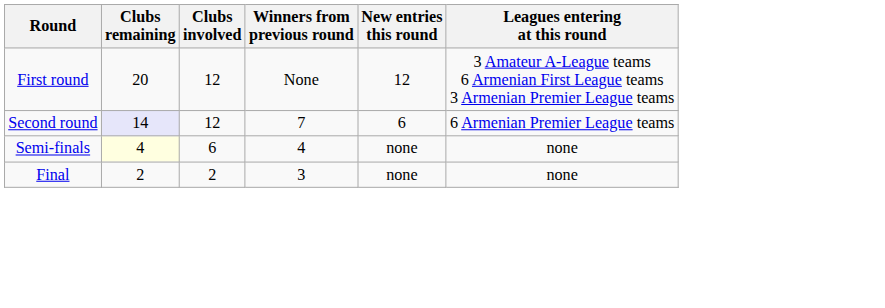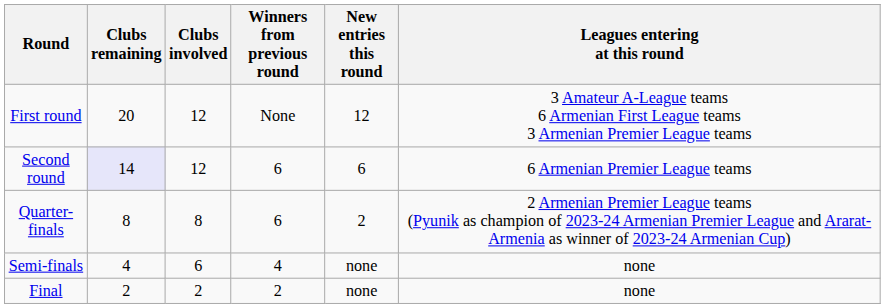Second round | Winners from previous round: 7 -> 6
+ row: Quarter-finals | 8 | 8 | 6 | 2 | 2 Armenian Premier League teams (Pyunik as champion of 2023-24 Armenian Premier League and Ararat-Armenia as winner of 2023-24 Armenian Cup)
Semi-finals | Clubs remaining: lightyellow background -> no background
Final | Winners from previous round: 3 -> 2
